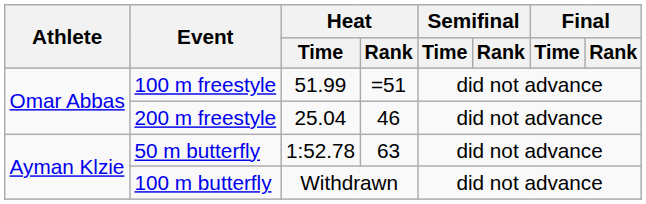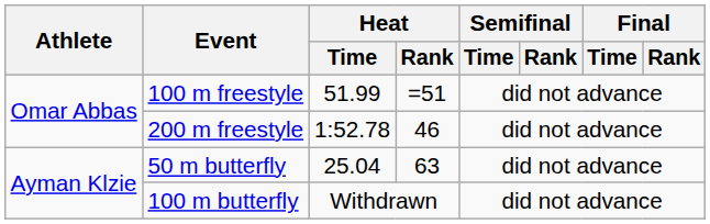200 m freestyle | Heat / Time: 25.04 -> 1:52.78
50 m butterfly | Heat / Time: 1:52.78 -> 25.04
